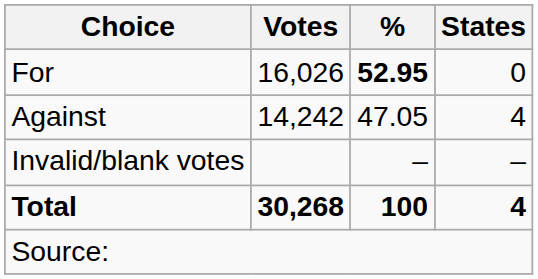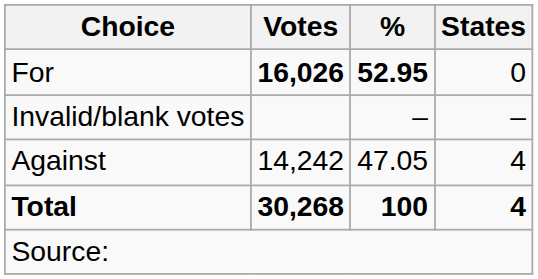For | Votes: normal -> bold
rows swapped: Against <-> Invalid/blank votes
